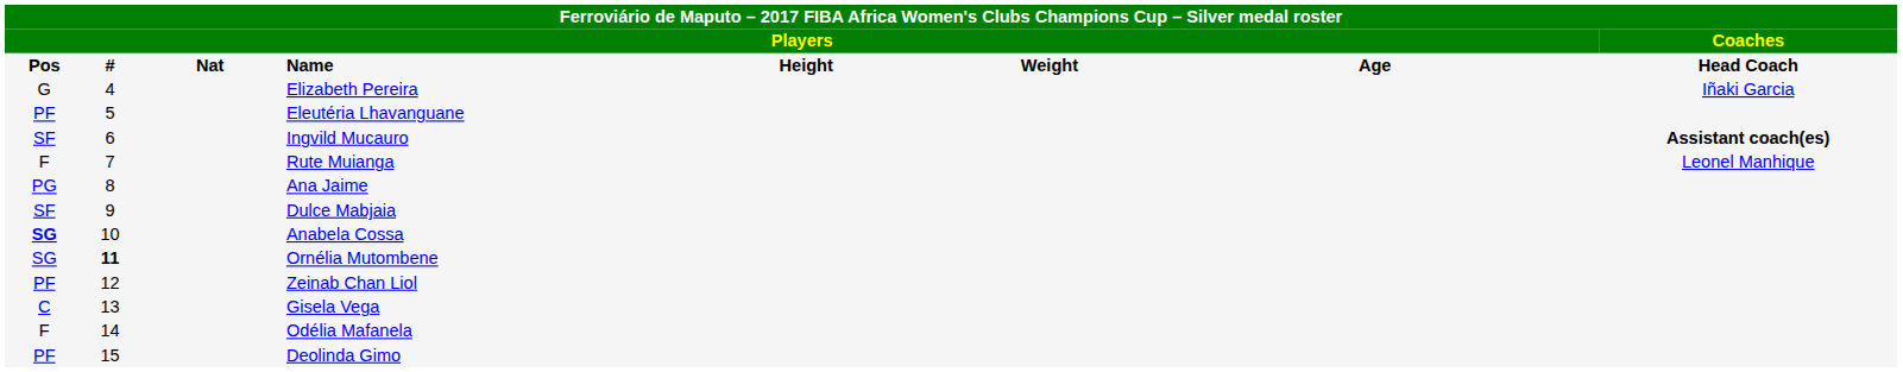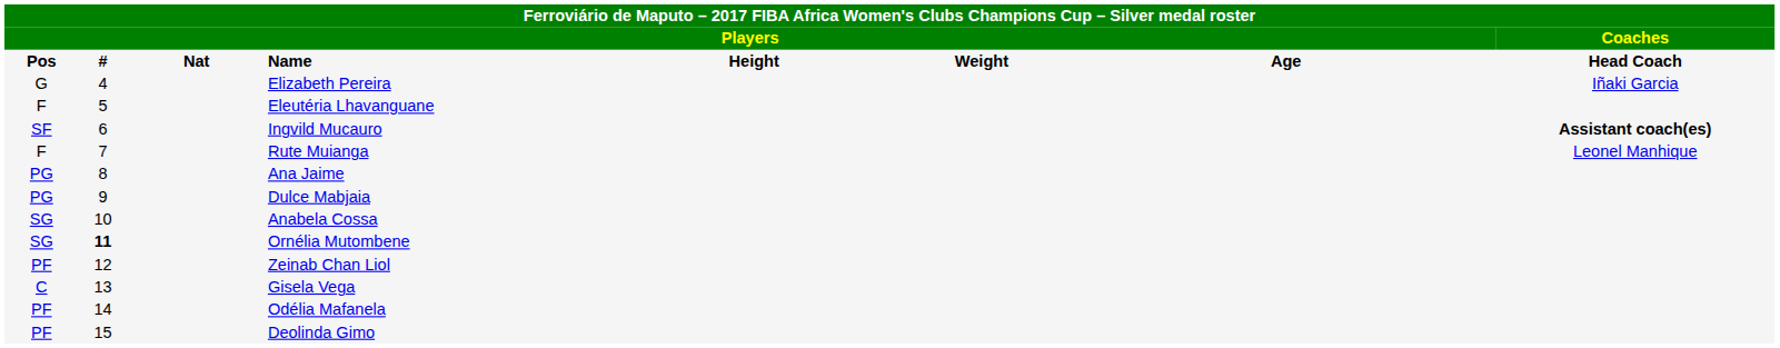Eleutéria Lhavanguane | column 1: PF -> F
Dulce Mabjaia | column 1: SF -> PG
Anabela Cossa | column 1: bold -> normal
Odélia Mafanela | column 1: F -> PF
